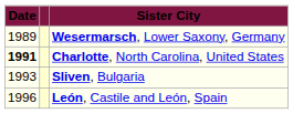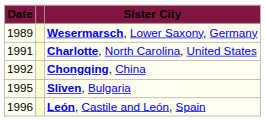Charlotte, North Carolina, United States | Date: bold -> normal
+ row: 1992 | Chongqing, China
Sliven, Bulgaria | Date: 1993 -> 1995
